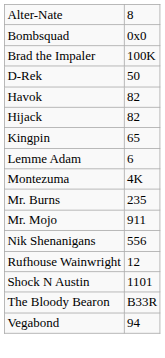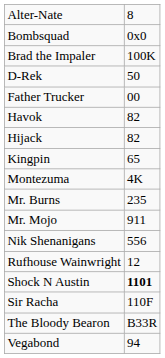+ row: Father Trucker | 00
- row: Lemme Adam | 6
Shock N Austin | column 2: normal -> bold
+ row: Sir Racha | 110F
